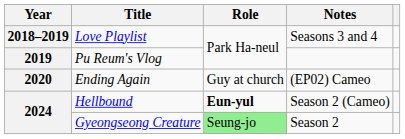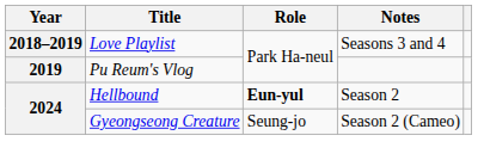- row: 2020 | Ending Again | Guy at church | (EP02) Cameo
Hellbound | Notes: Season 2 (Cameo) -> Season 2
Gyeongseong Creature | Role: lightgreen background -> no background
Gyeongseong Creature | Notes: Season 2 -> Season 2 (Cameo)
